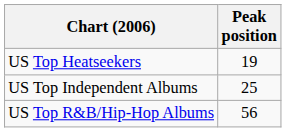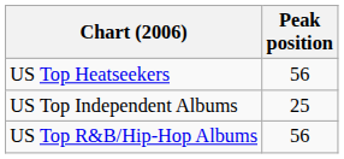US Top Heatseekers | Peak position: 19 -> 56
